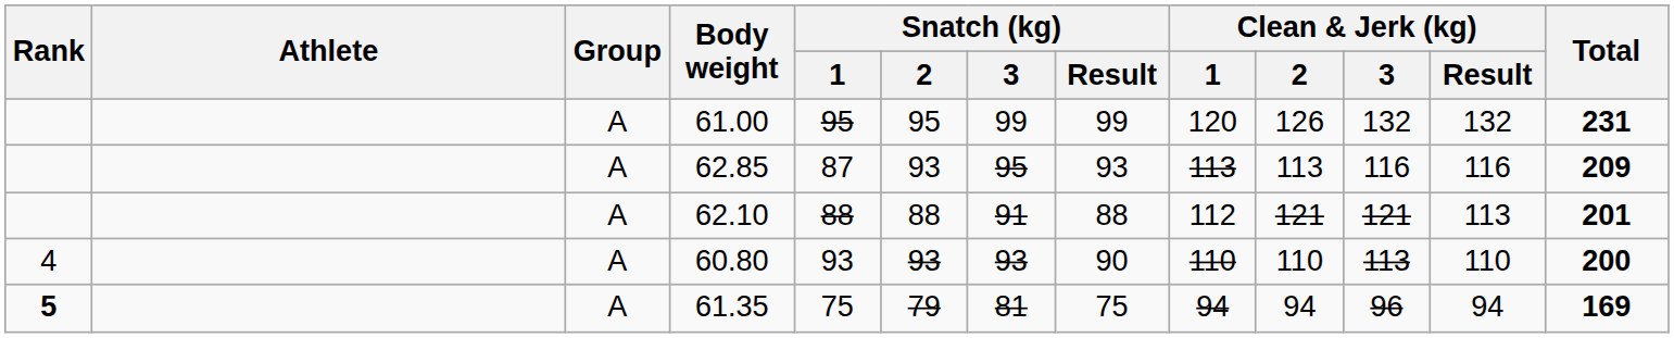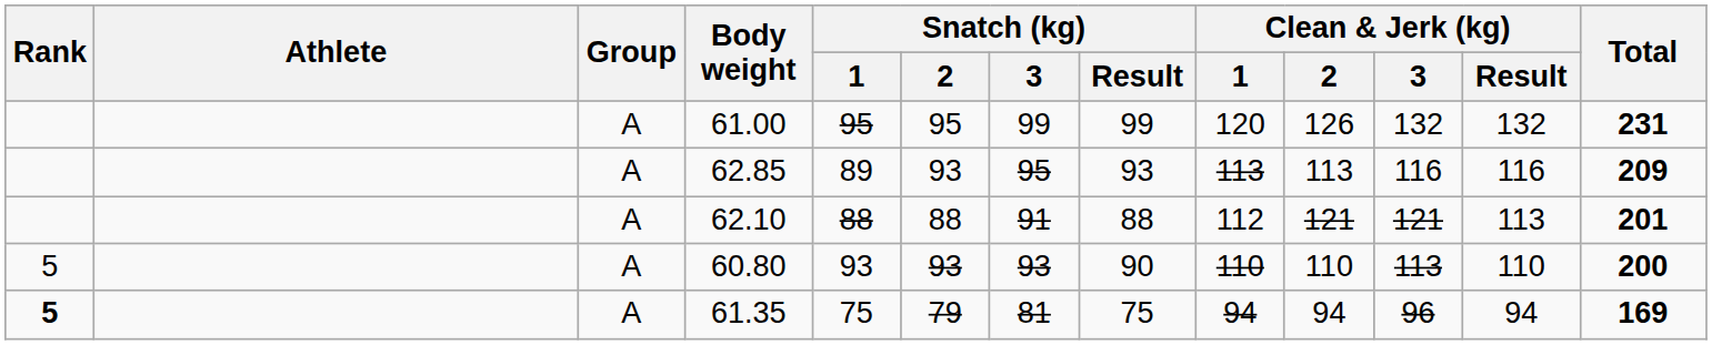62.85 | Snatch (kg) / 1: 87 -> 89
60.80 | Rank: 4 -> 5
